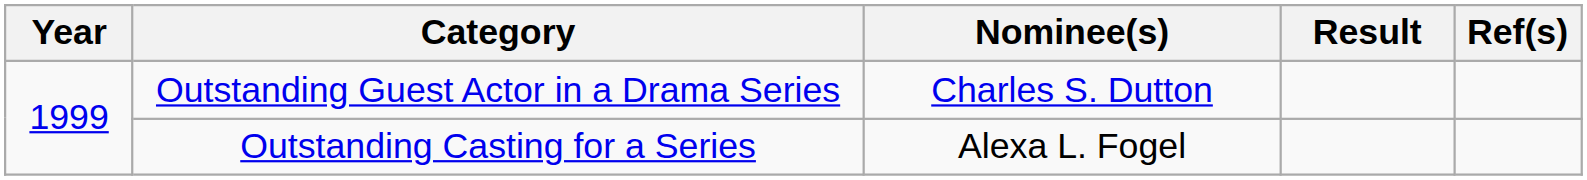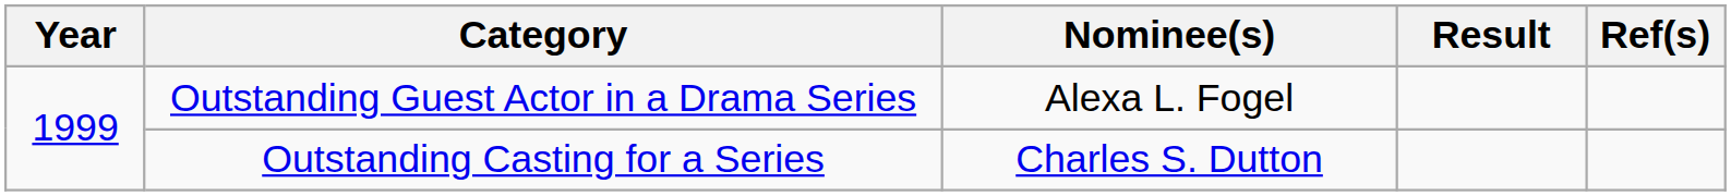Outstanding Guest Actor in a Drama Series | Nominee(s): Charles S. Dutton -> Alexa L. Fogel
Outstanding Casting for a Series | Nominee(s): Alexa L. Fogel -> Charles S. Dutton
